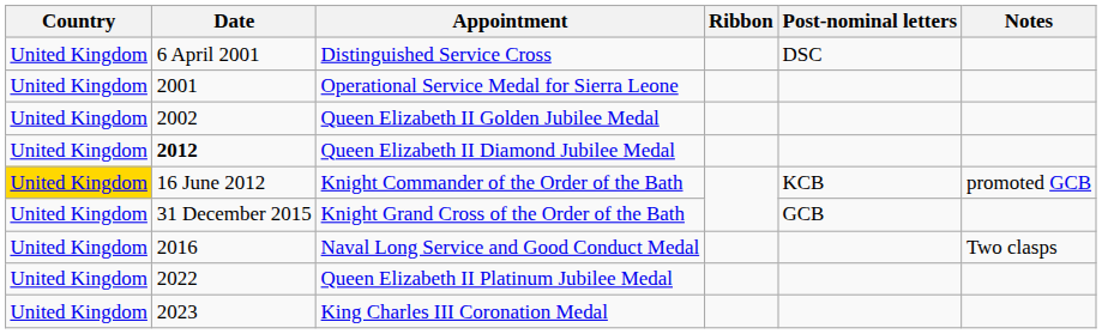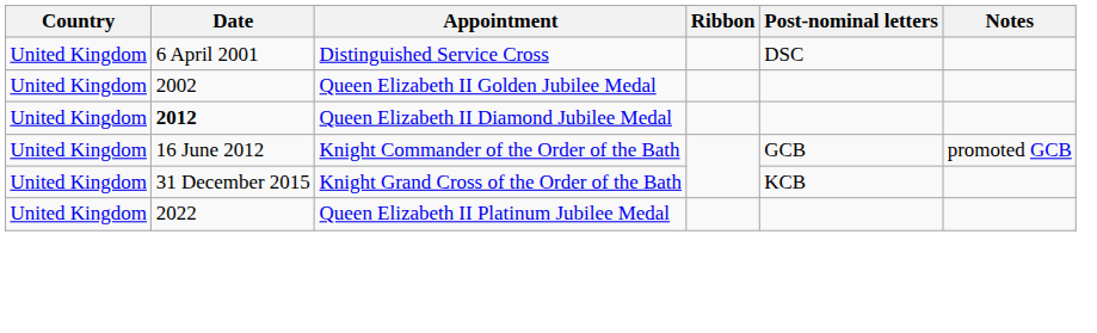- row: United Kingdom | 2001 | Operational Service Medal for Sierra Leone
Knight Commander of the Order of the Bath | Country: gold background -> no background
Knight Commander of the Order of the Bath | Post-nominal letters: KCB -> GCB
Knight Grand Cross of the Order of the Bath | Post-nominal letters: GCB -> KCB
- row: United Kingdom | 2016 | Naval Long Service and Good Conduct Medal | Two clasps
- row: United Kingdom | 2023 | King Charles III Coronation Medal
